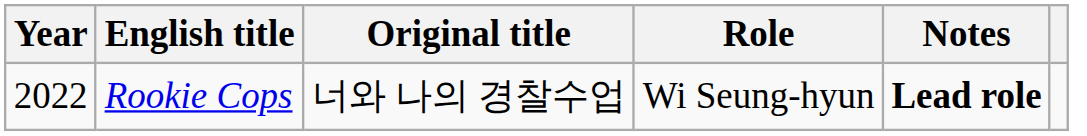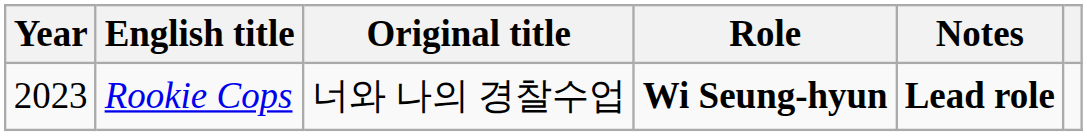Rookie Cops | Year: 2022 -> 2023
Rookie Cops | Role: normal -> bold
